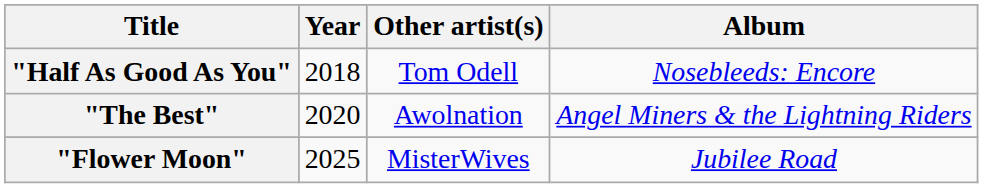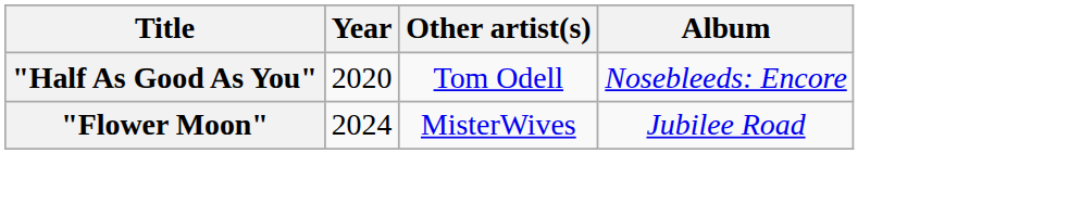"Half As Good As You" | Year: 2018 -> 2020
- row: "The Best" | 2020 | Awolnation | Angel Miners & the Lightning Riders
"Flower Moon" | Year: 2025 -> 2024
